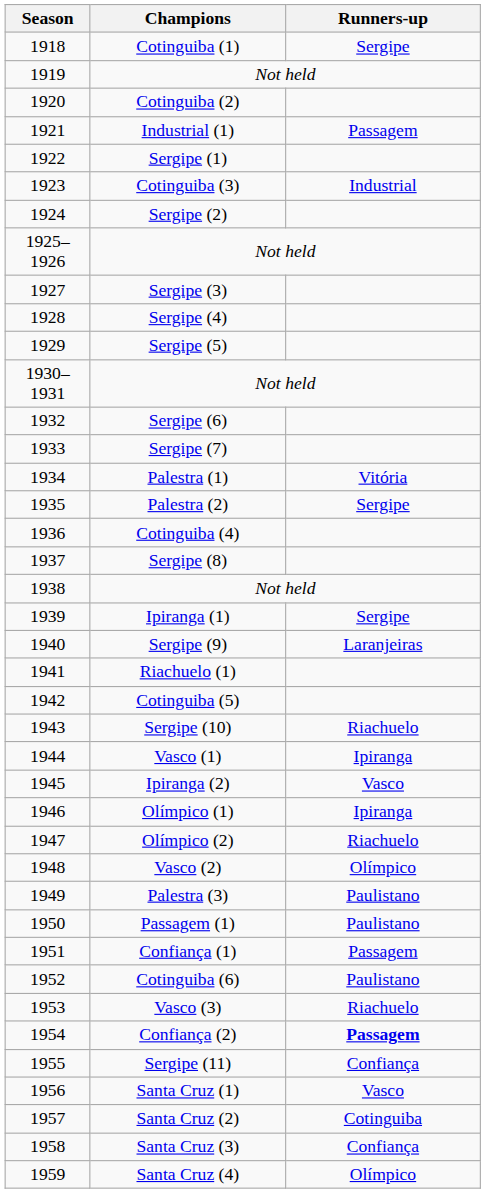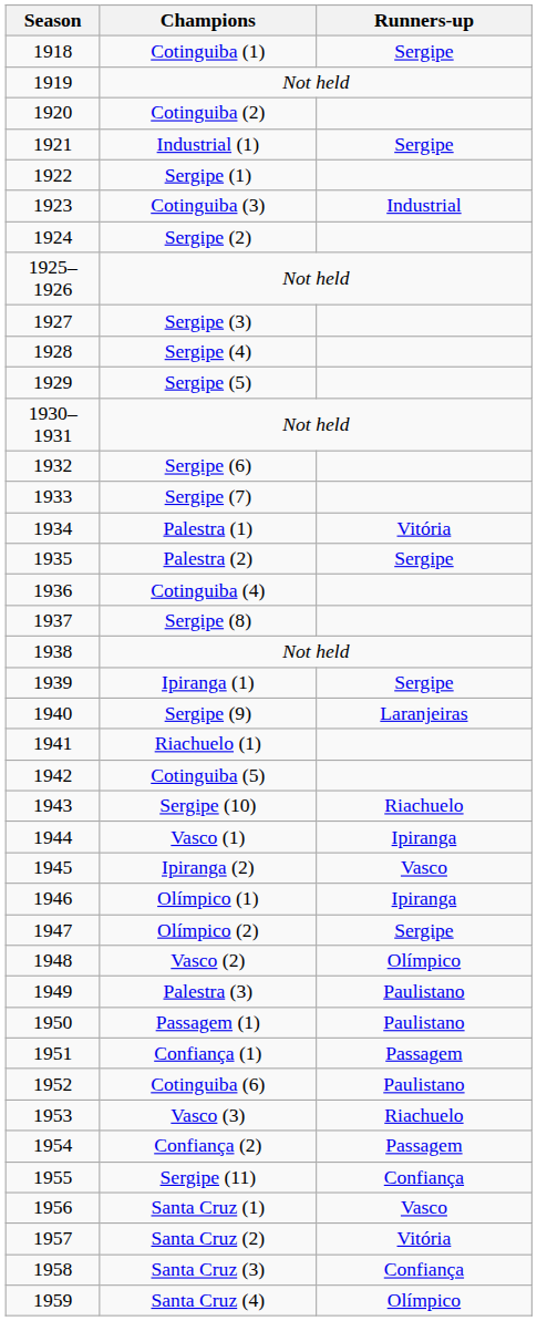Industrial (1) | Runners-up: Passagem -> Sergipe
Olímpico (2) | Runners-up: Riachuelo -> Sergipe
Confiança (2) | Runners-up: bold -> normal
Santa Cruz (2) | Runners-up: Cotinguiba -> Vitória
